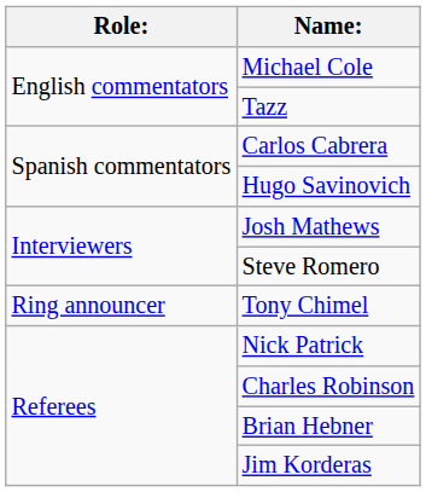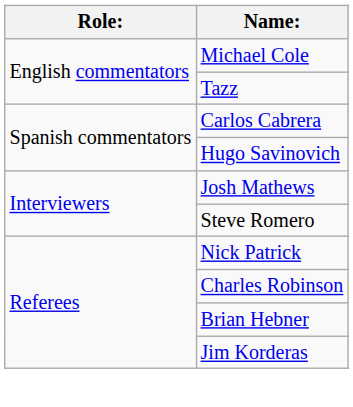- row: Ring announcer | Tony Chimel
